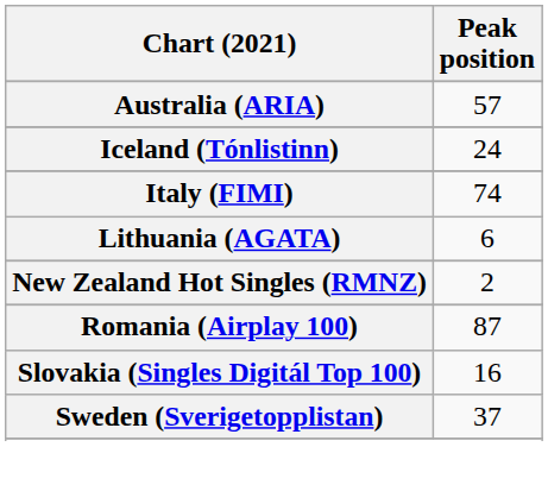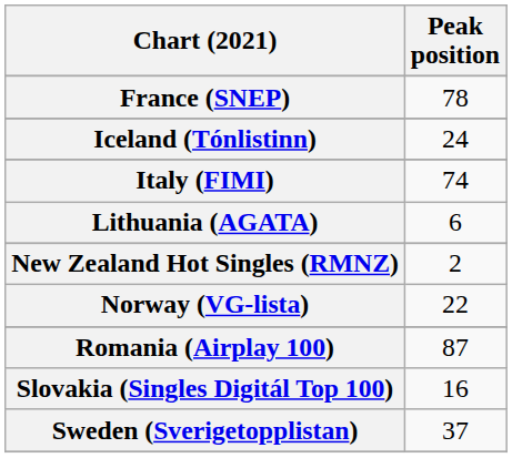- row: Australia (ARIA) | 57
+ row: France (SNEP) | 78
+ row: Norway (VG-lista) | 22
